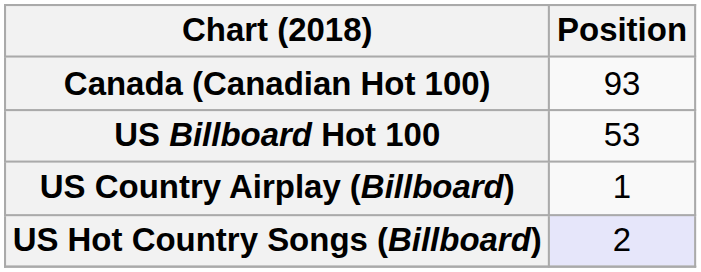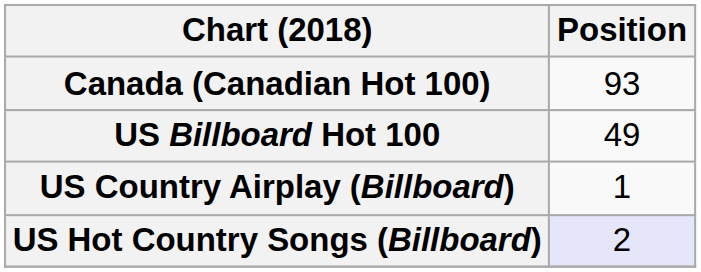US Billboard Hot 100 | Position: 53 -> 49
